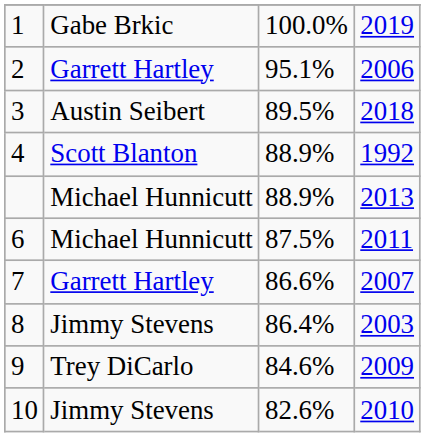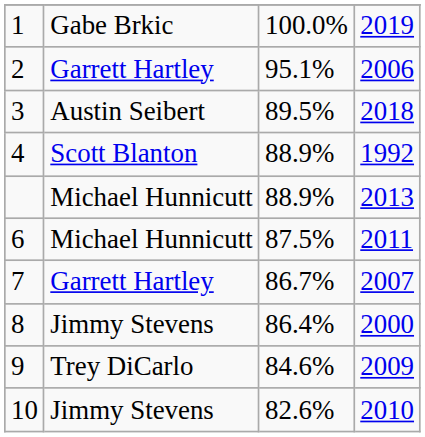7 | column 3: 86.6% -> 86.7%
8 | column 4: 2003 -> 2000
